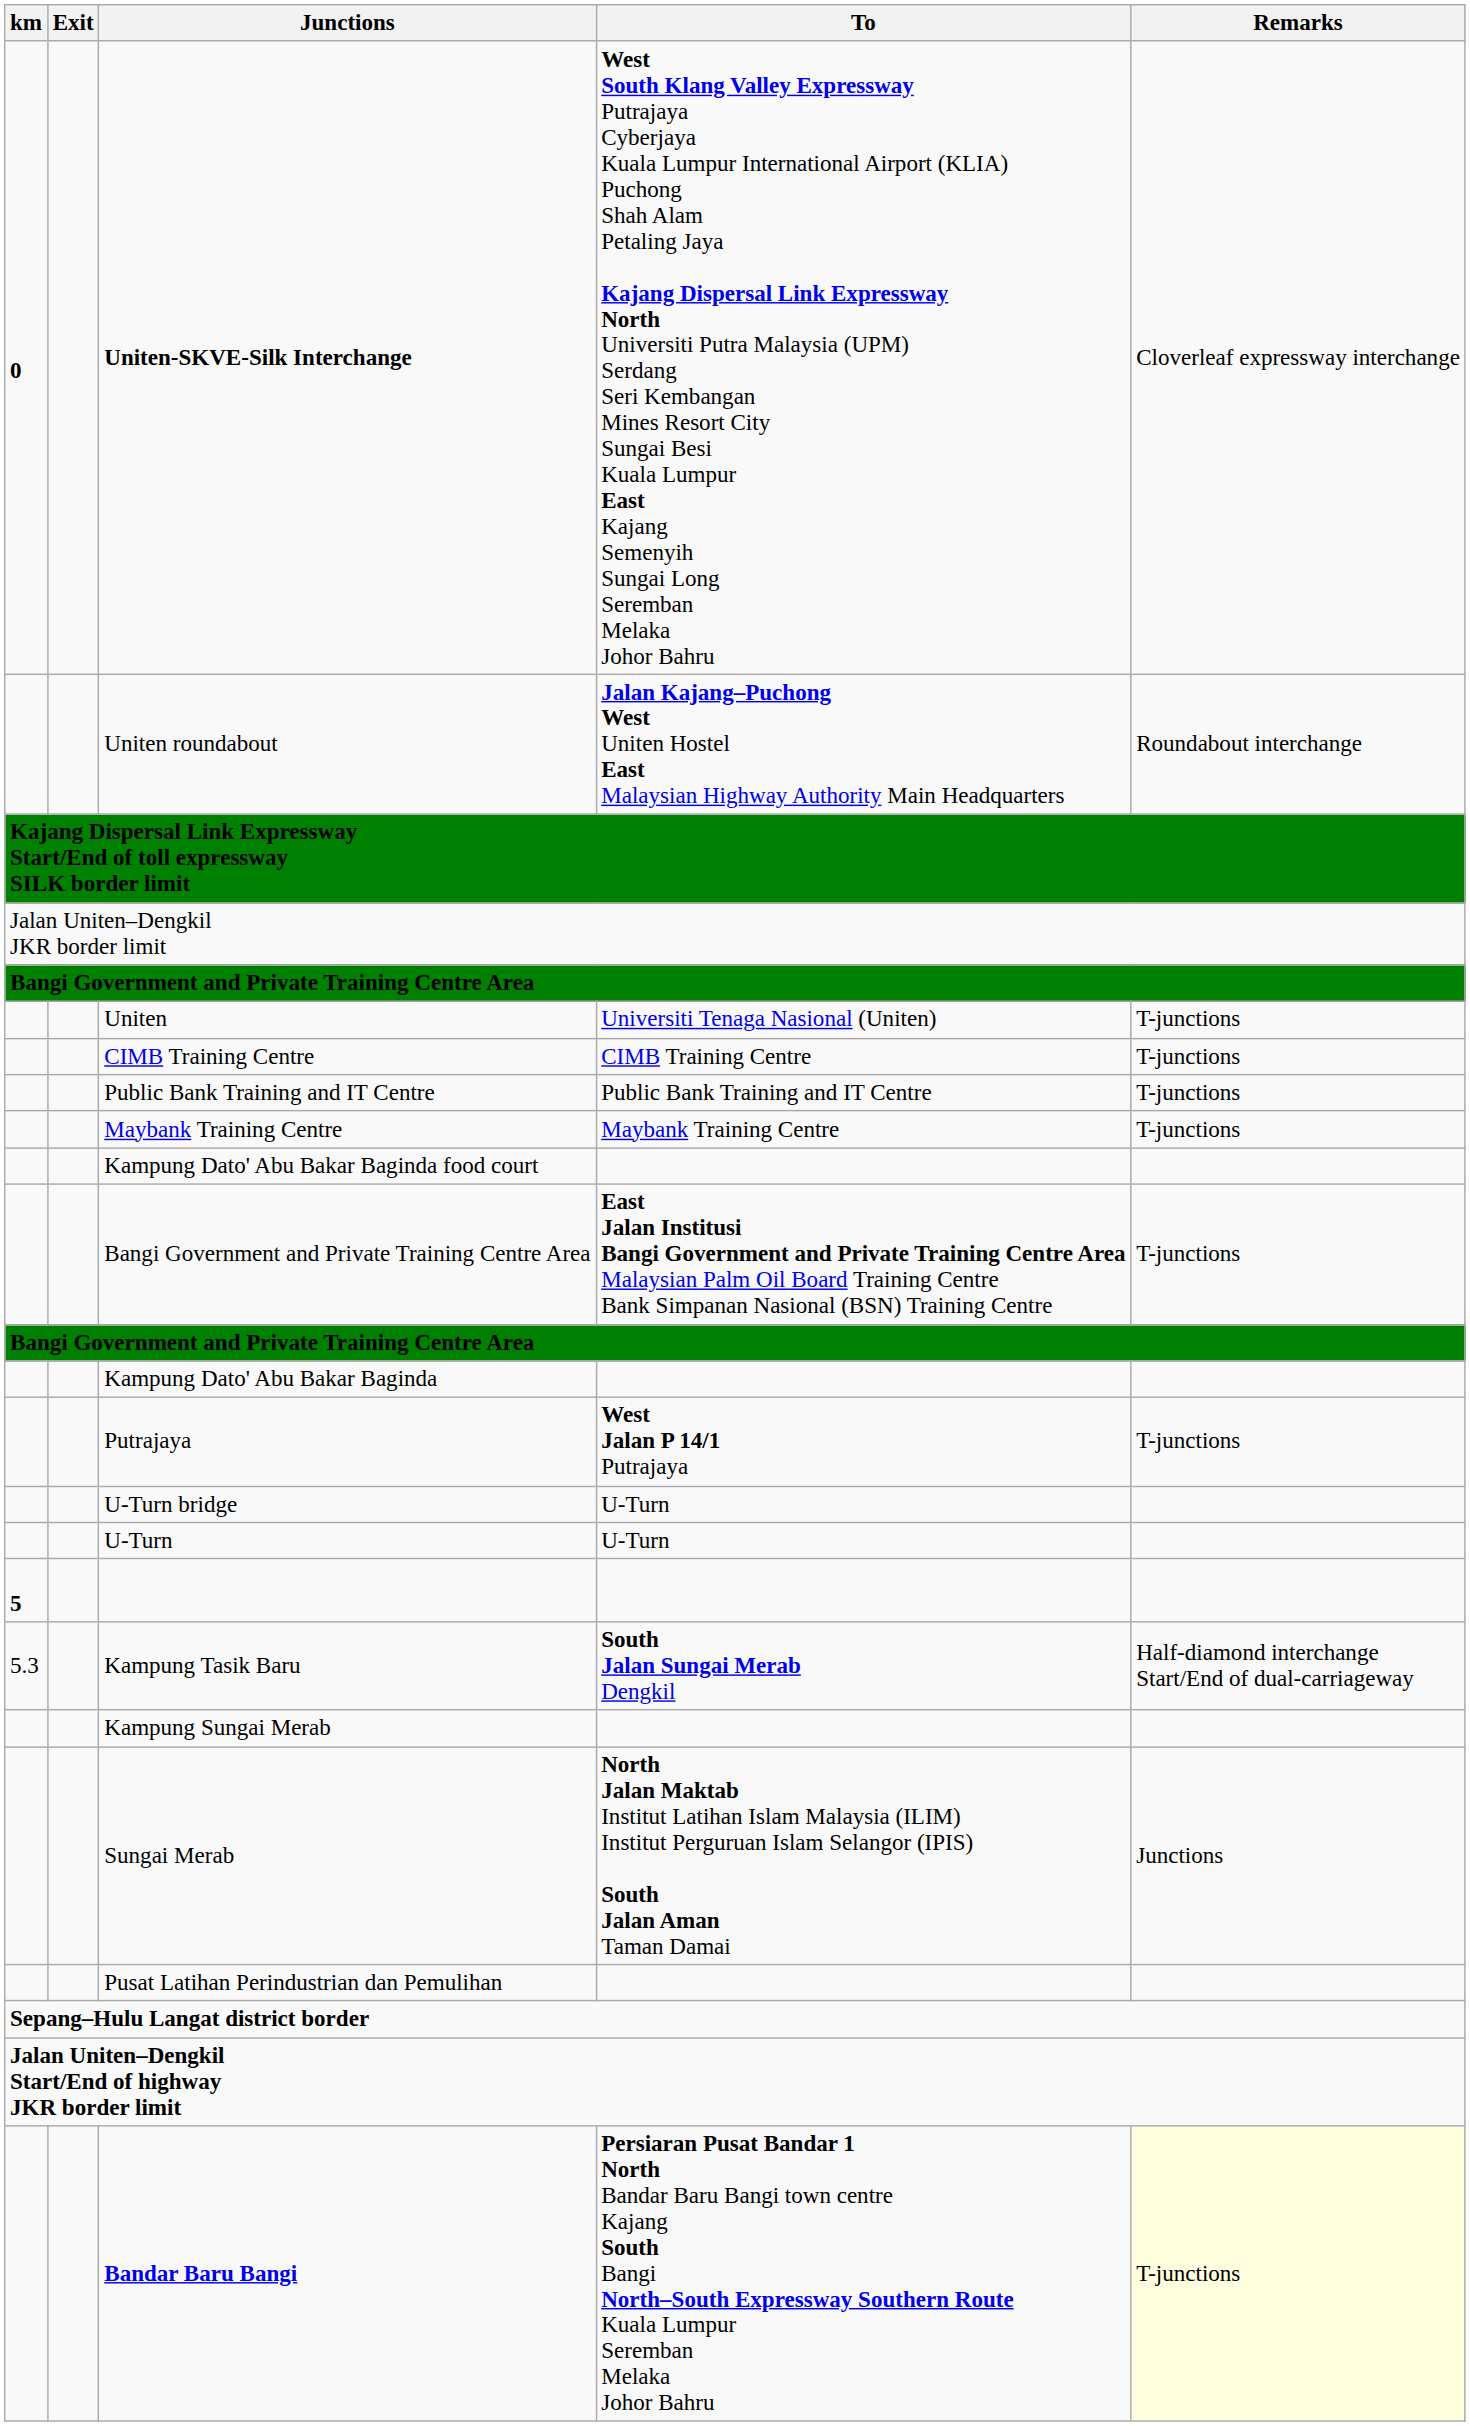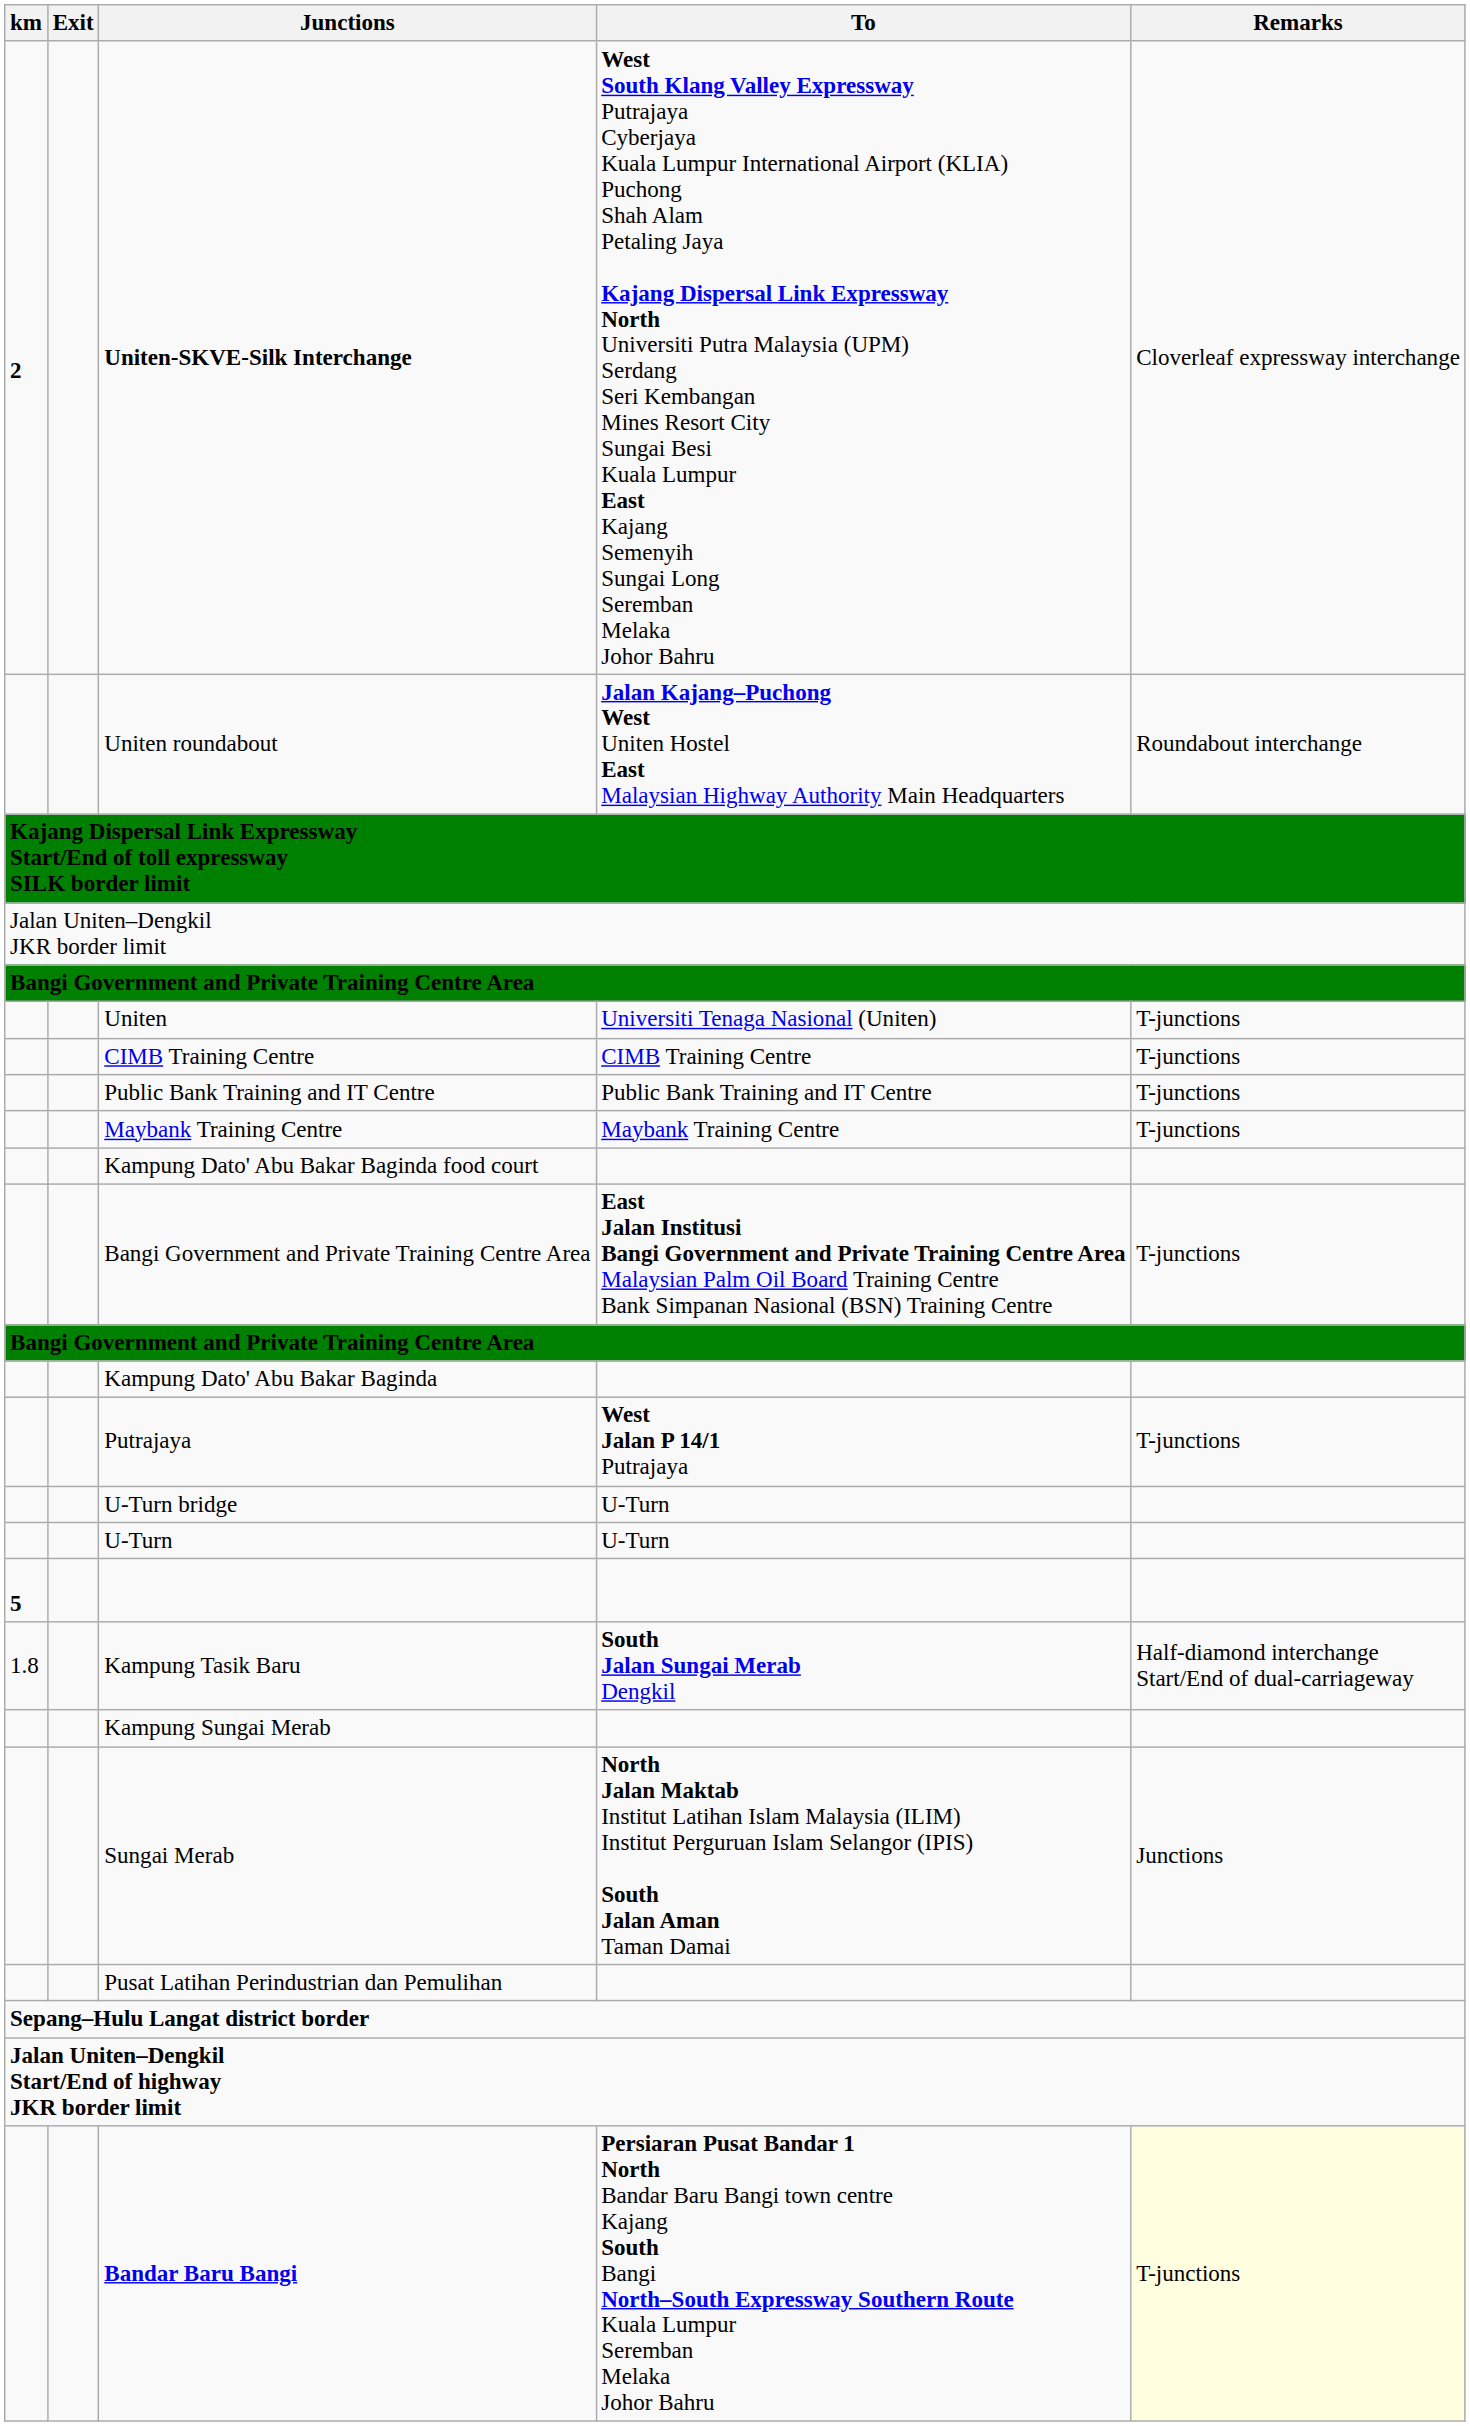Uniten-SKVE-Silk Interchange | km: 0 -> 2
Kampung Tasik Baru | km: 5.3 -> 1.8
